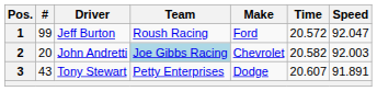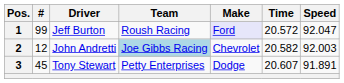1 | Make: no background -> lavender background
2 | #: 20 -> 12
3 | #: 43 -> 45
